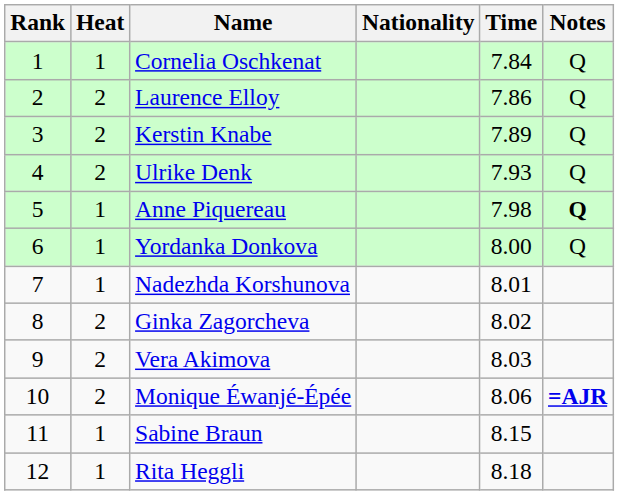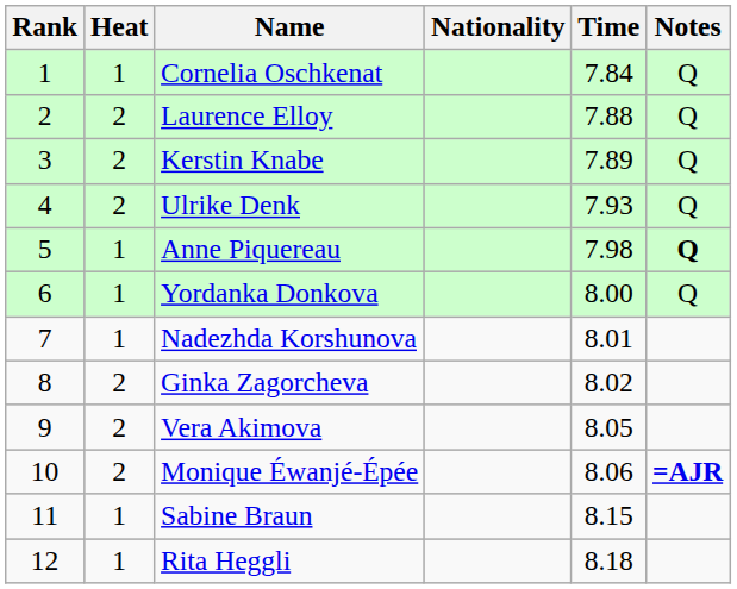Laurence Elloy | Time: 7.86 -> 7.88
Vera Akimova | Time: 8.03 -> 8.05
